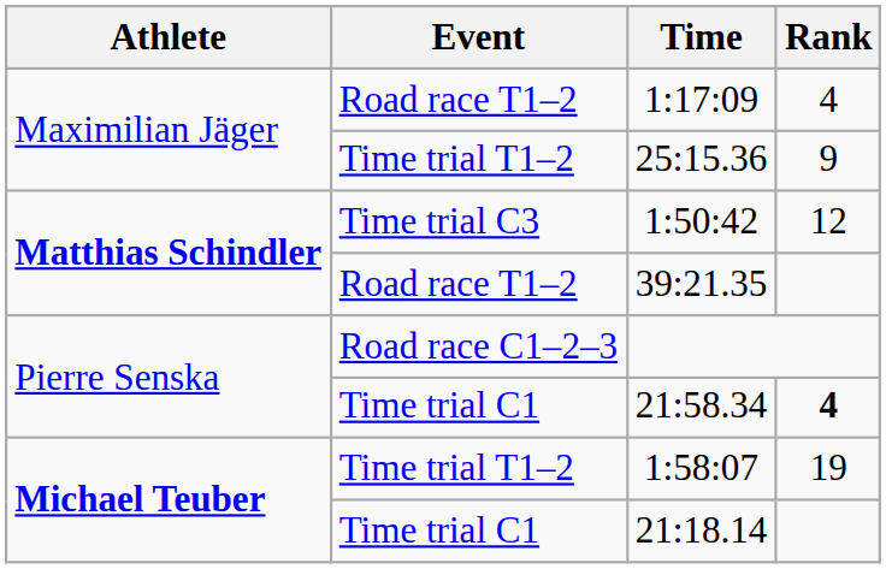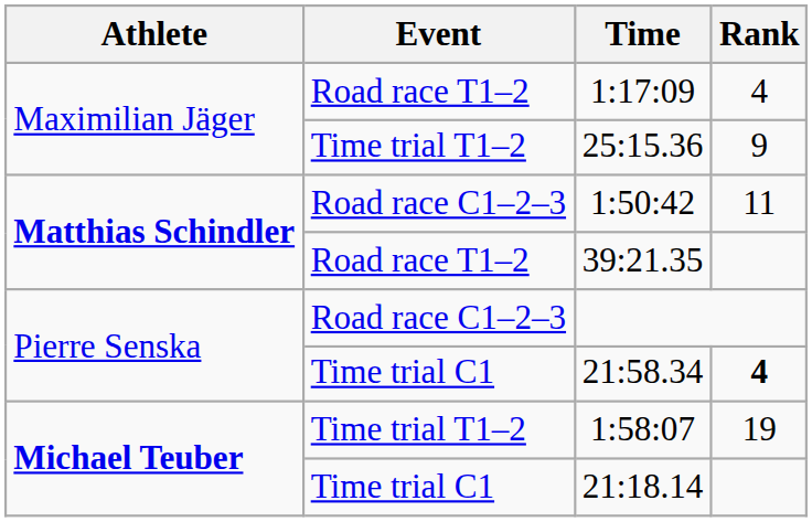1:50:42 | Event: Time trial C3 -> Road race C1–2–3
1:50:42 | Rank: 12 -> 11
